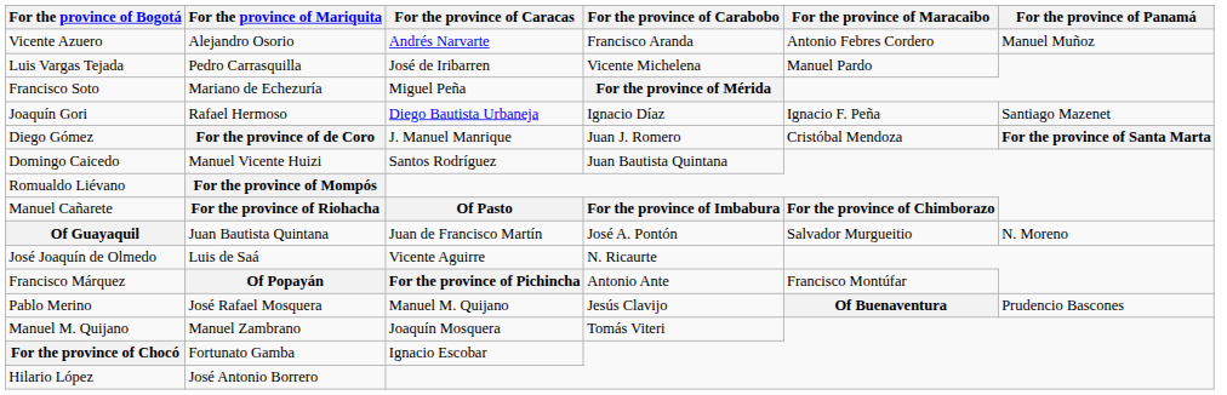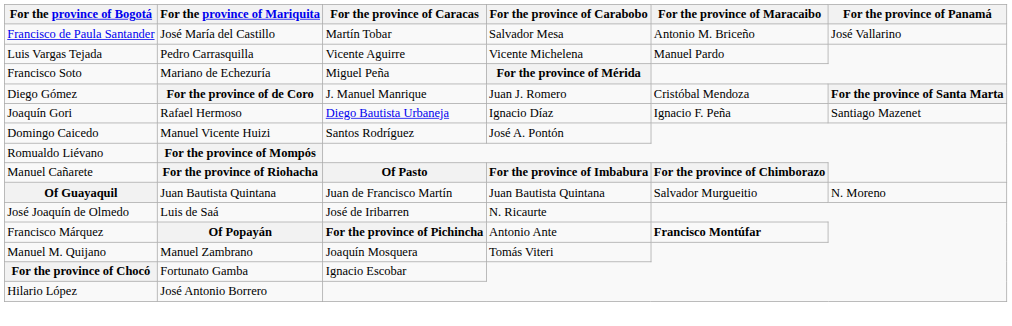+ row: Francisco de Paula Santander | José María del Castillo | Martín Tobar | Salvador Mesa | Antonio M. Briceño | José Vallarino
- row: Vicente Azuero | Alejandro Osorio | Andrés Narvarte | Francisco Aranda | Antonio Febres Cordero | Manuel Muñoz
Luis Vargas Tejada | For the province of Caracas: José de Iribarren -> Vicente Aguirre
rows swapped: Diego Gómez <-> Joaquín Gori
Domingo Caicedo | For the province of Carabobo: Juan Bautista Quintana -> José A. Pontón
Of Guayaquil | For the province of Carabobo: José A. Pontón -> Juan Bautista Quintana
José Joaquín de Olmedo | For the province of Caracas: Vicente Aguirre -> José de Iribarren
Francisco Márquez | For the province of Maracaibo: normal -> bold
- row: Pablo Merino | José Rafael Mosquera | Manuel M. Quijano | Jesús Clavijo | Of Buenaventura | Prudencio Bascones
